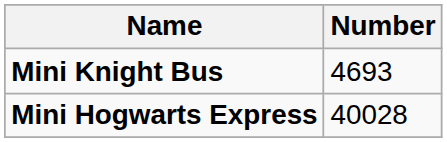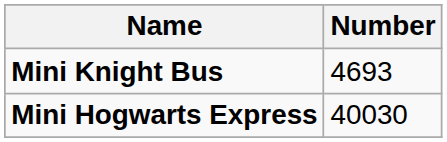Mini Hogwarts Express | Number: 40028 -> 40030
